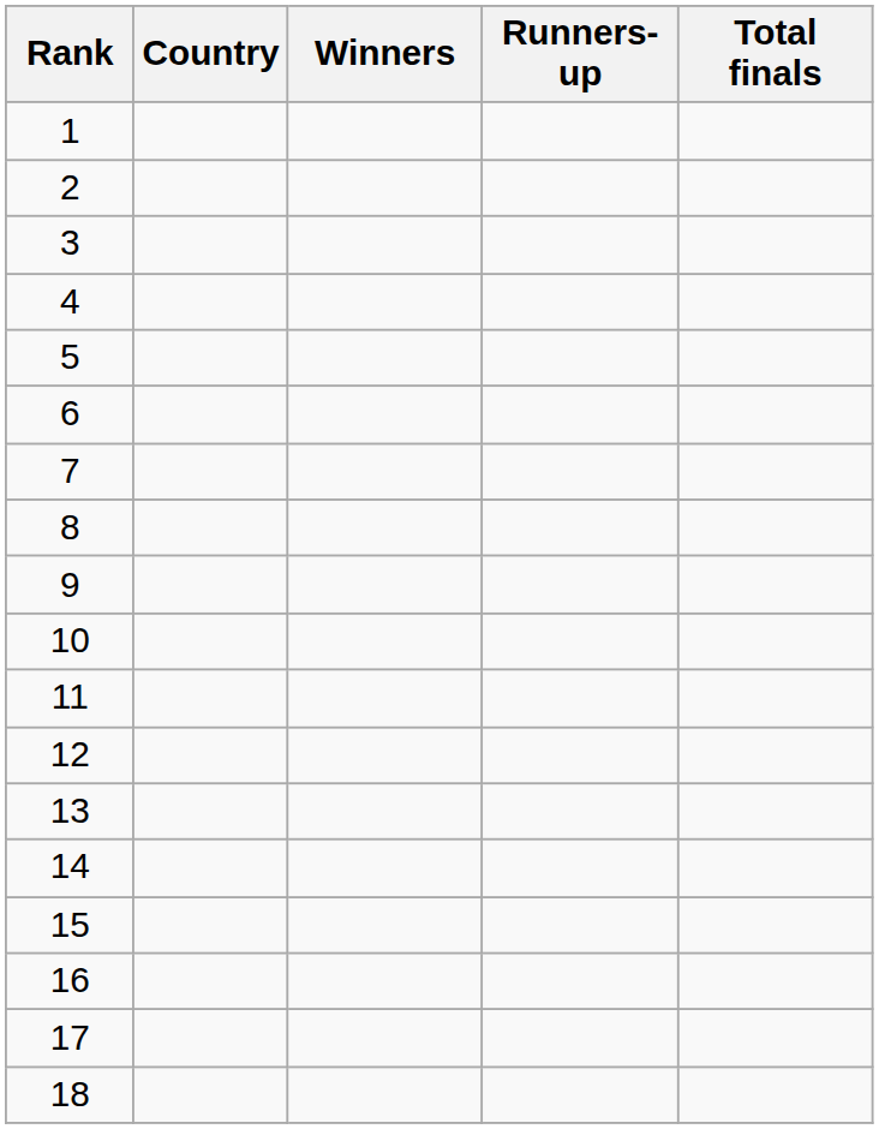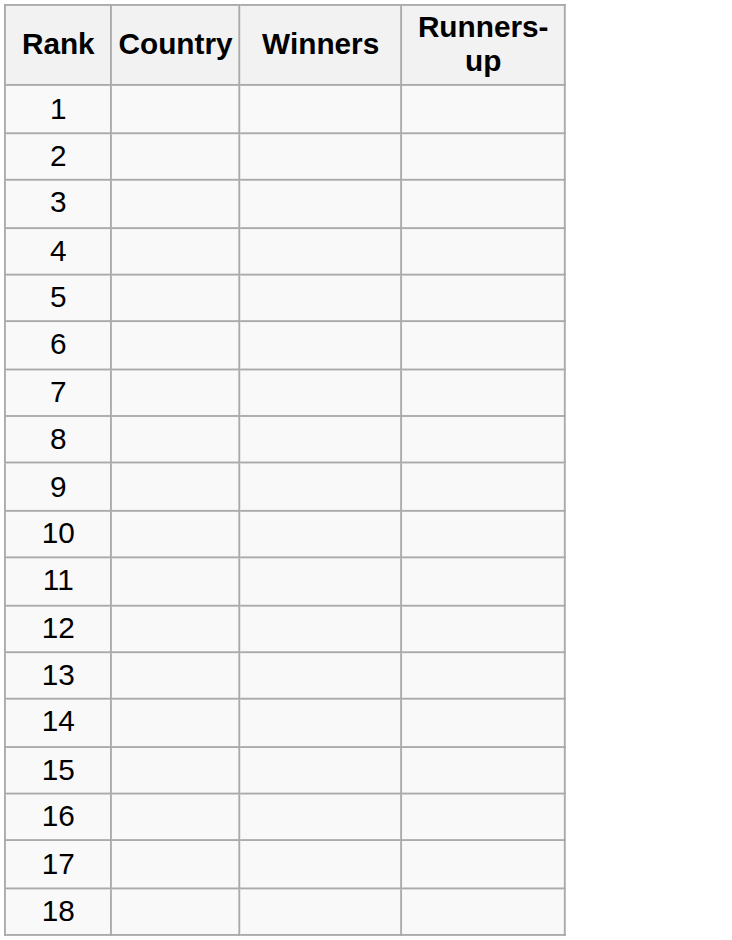- column: Total finals
